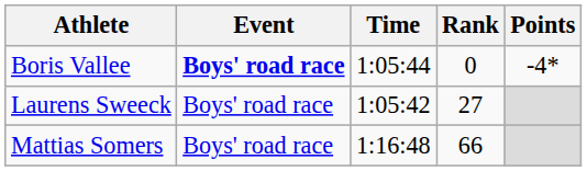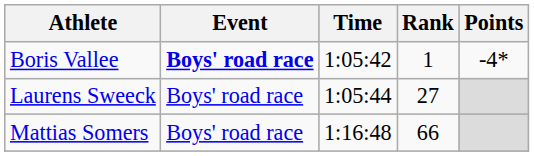Boris Vallee | Time: 1:05:44 -> 1:05:42
Boris Vallee | Rank: 0 -> 1
Laurens Sweeck | Time: 1:05:42 -> 1:05:44
